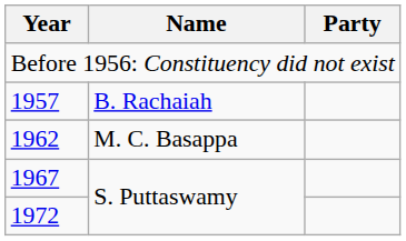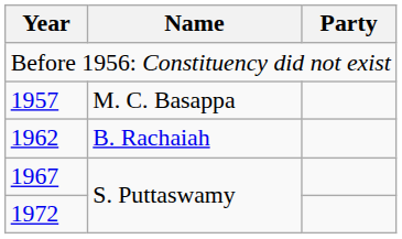1957 | Name: B. Rachaiah -> M. C. Basappa
1962 | Name: M. C. Basappa -> B. Rachaiah
